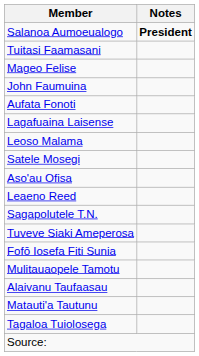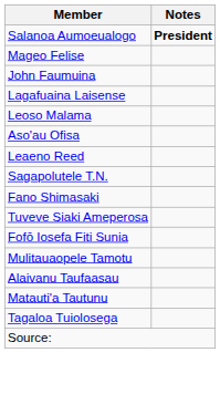- row: Tuitasi Faamasani
- row: Aufata Fonoti
- row: Satele Mosegi
+ row: Fano Shimasaki
